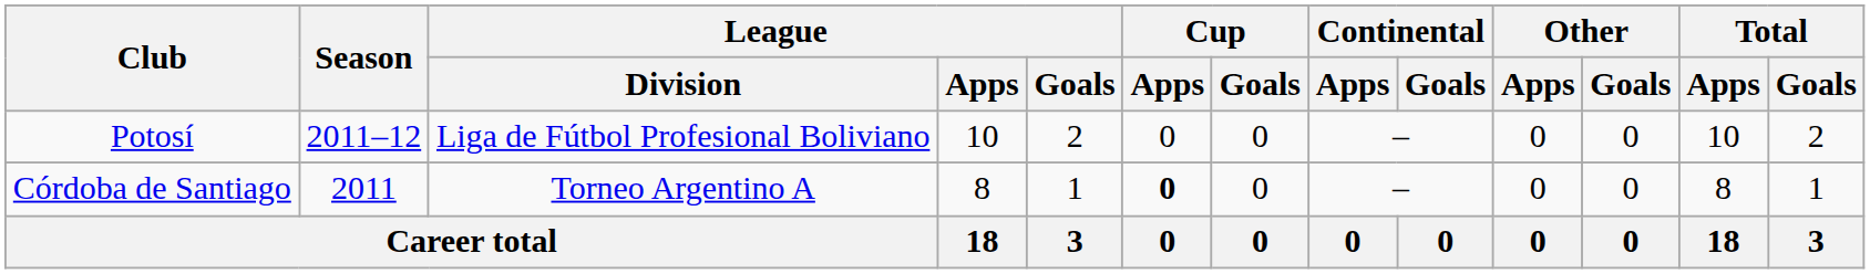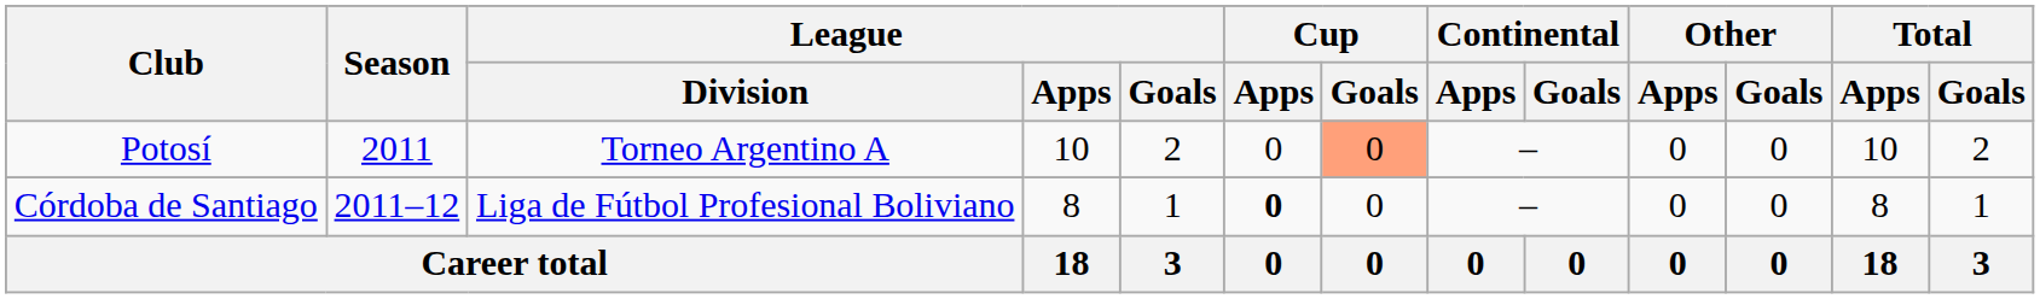Potosí | Season: 2011–12 -> 2011
Potosí | League / Division: Liga de Fútbol Profesional Boliviano -> Torneo Argentino A
Potosí | Cup / Goals: no background -> lightsalmon background
Córdoba de Santiago | Season: 2011 -> 2011–12
Córdoba de Santiago | League / Division: Torneo Argentino A -> Liga de Fútbol Profesional Boliviano
